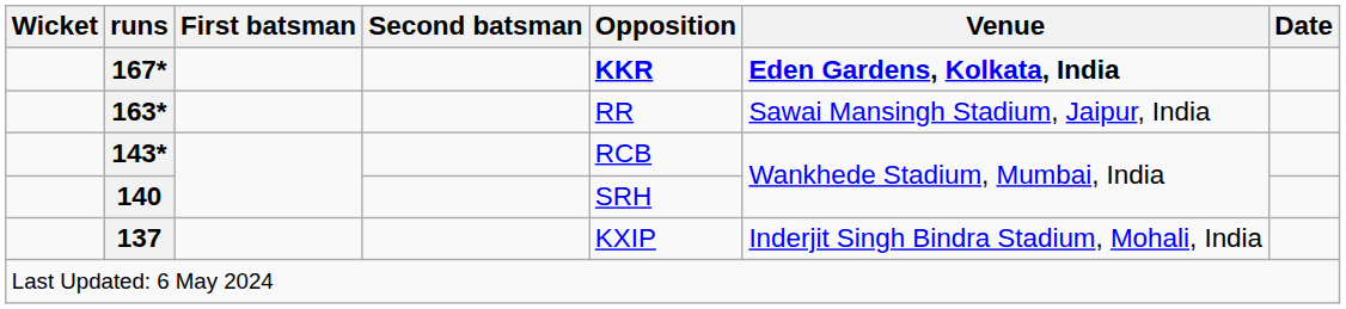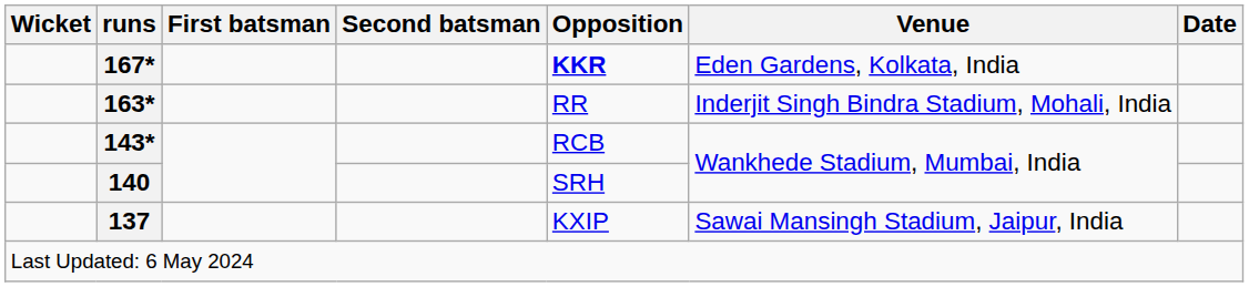167* | Venue: bold -> normal
163* | Venue: Sawai Mansingh Stadium, Jaipur, India -> Inderjit Singh Bindra Stadium, Mohali, India
137 | Venue: Inderjit Singh Bindra Stadium, Mohali, India -> Sawai Mansingh Stadium, Jaipur, India
